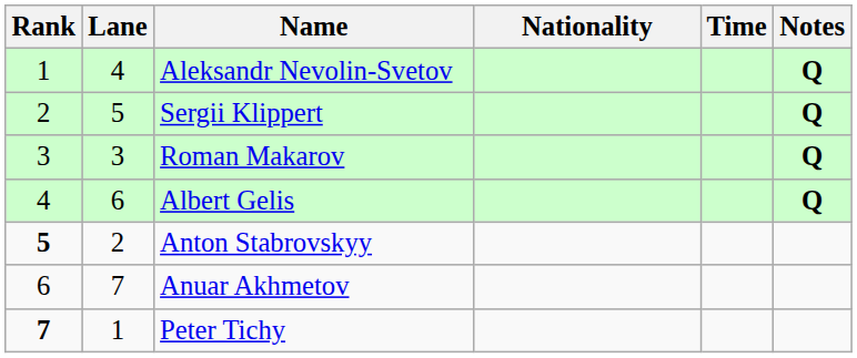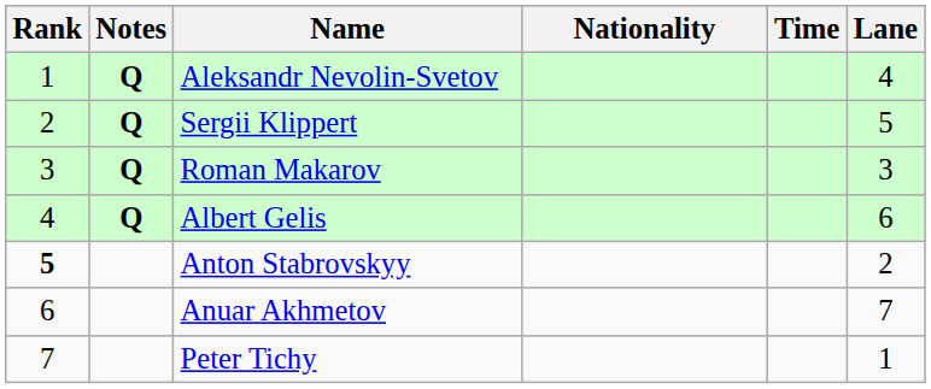columns swapped: Lane <-> Notes
Peter Tichy | Rank: bold -> normal
